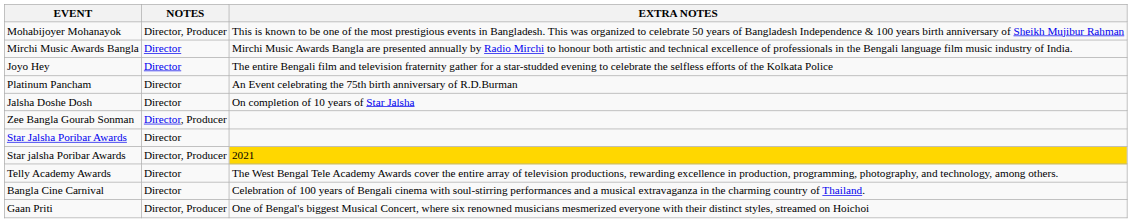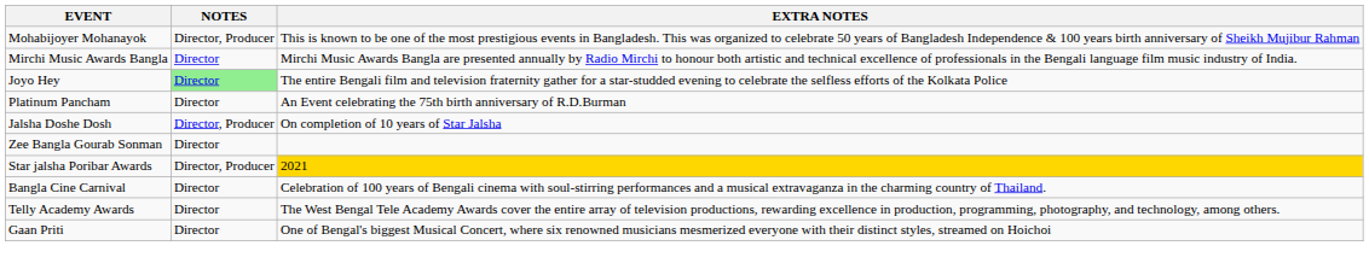Joyo Hey | NOTES: no background -> lightgreen background
Jalsha Doshe Dosh | NOTES: Director -> Director, Producer
Zee Bangla Gourab Sonman | NOTES: Director, Producer -> Director
- row: Star Jalsha Poribar Awards | Director
rows swapped: Bangla Cine Carnival <-> Telly Academy Awards
Gaan Priti | NOTES: Director, Producer -> Director
